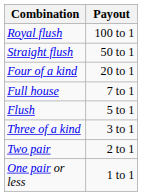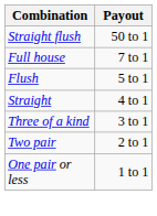- row: Royal flush | 100 to 1
- row: Four of a kind | 20 to 1
+ row: Straight | 4 to 1
